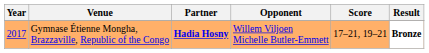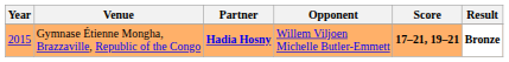Gymnase Étienne Mongha, Brazzaville, Republic of the Congo | Year: 2017 -> 2015
Gymnase Étienne Mongha, Brazzaville, Republic of the Congo | Score: normal -> bold
